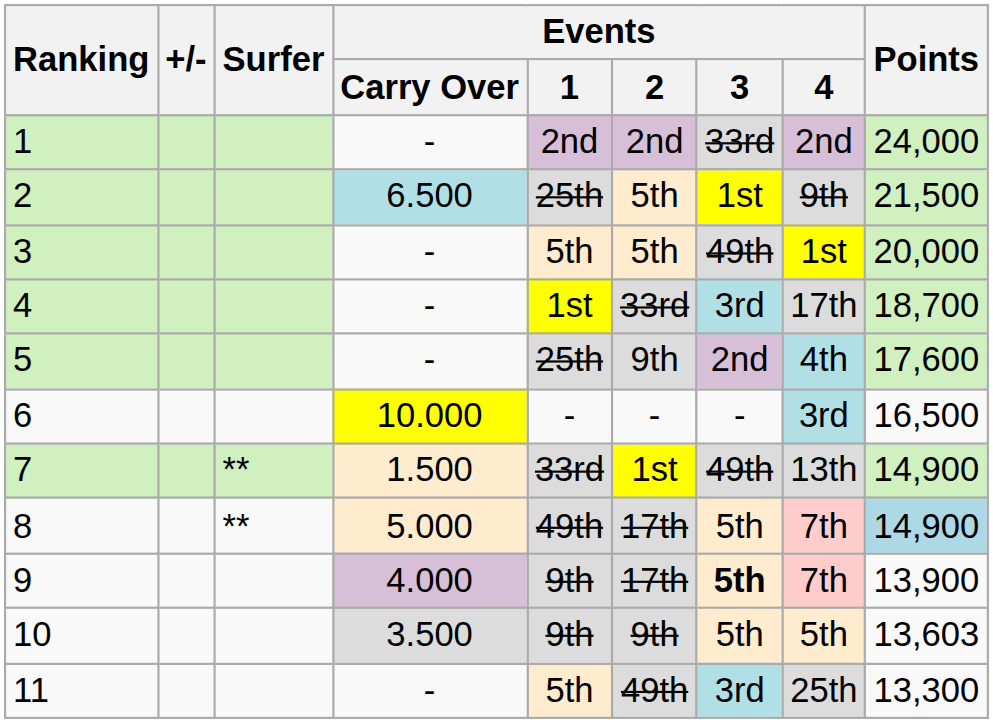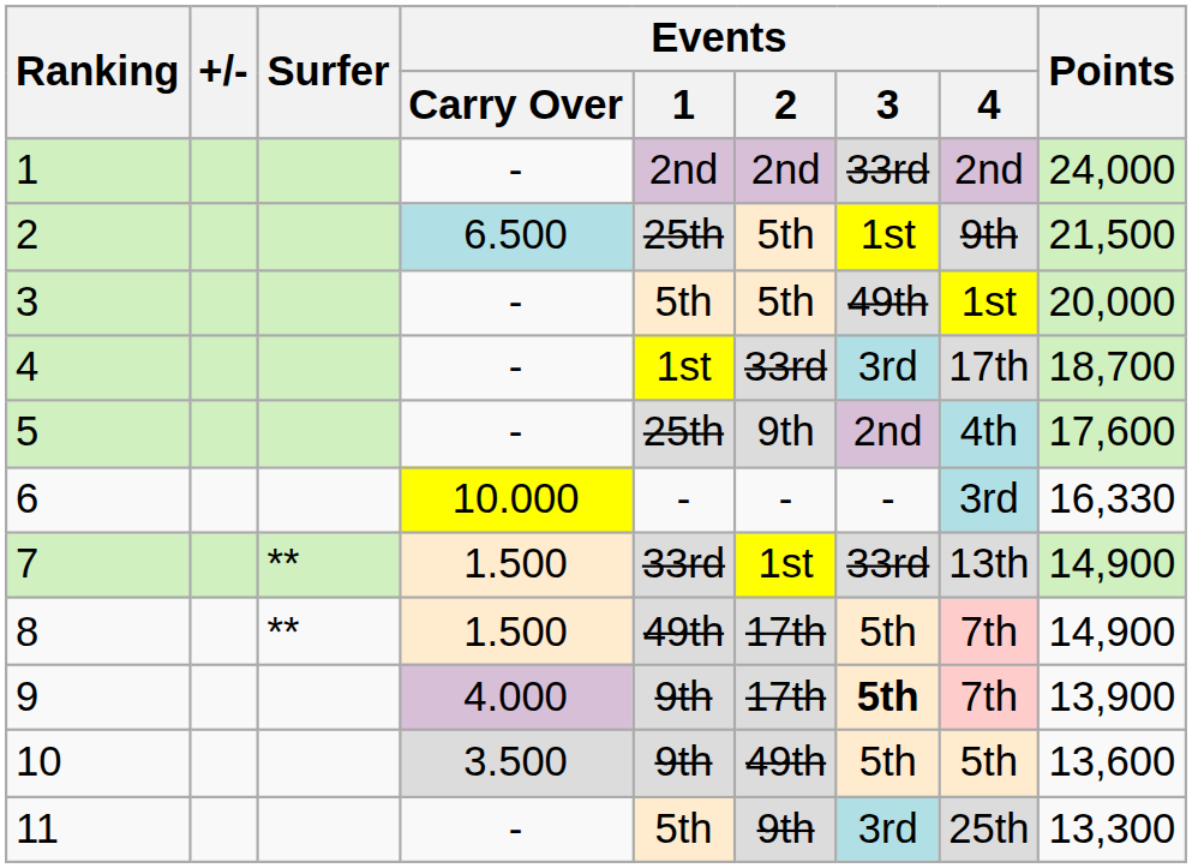6 | Points: 16,500 -> 16,330
7 | Events / 3: 49th -> 33rd
8 | Events / Carry Over: 5.000 -> 1.500
8 | Points: lightblue background -> no background
10 | Events / 2: 9th -> 49th
10 | Points: 13,603 -> 13,600
11 | Events / 2: 49th -> 9th
